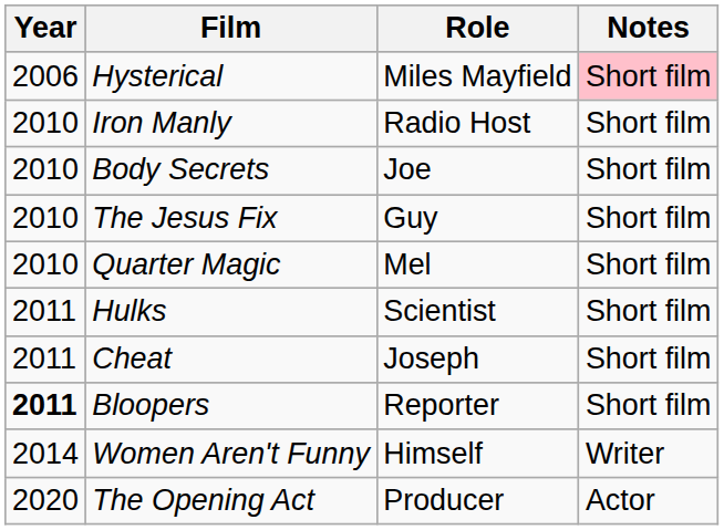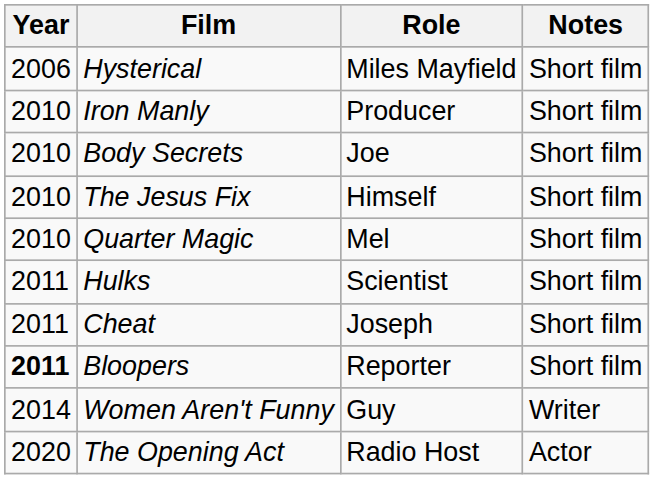Hysterical | Notes: pink background -> no background
Iron Manly | Role: Radio Host -> Producer
The Jesus Fix | Role: Guy -> Himself
Women Aren't Funny | Role: Himself -> Guy
The Opening Act | Role: Producer -> Radio Host
